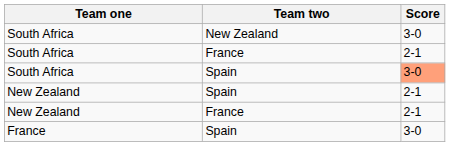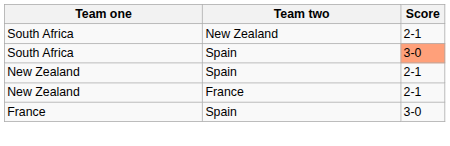South Africa / New Zealand | Score: 3-0 -> 2-1
- row: South Africa | France | 2-1
